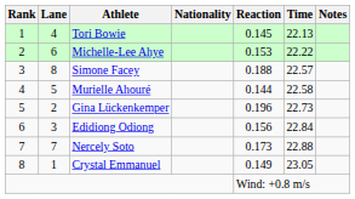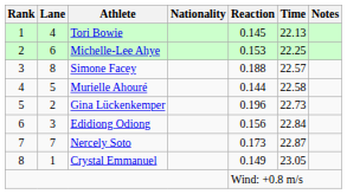Michelle-Lee Ahye | Time: 22.22 -> 22.25
Nercely Soto | Time: 22.88 -> 22.87
